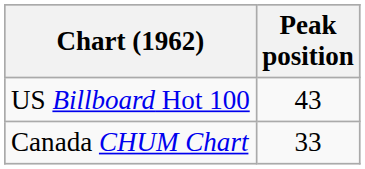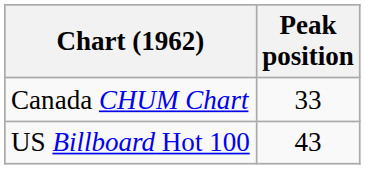rows swapped: Canada CHUM Chart <-> US Billboard Hot 100
